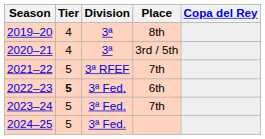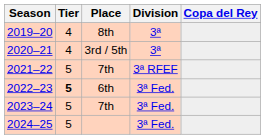columns swapped: Division <-> Place
